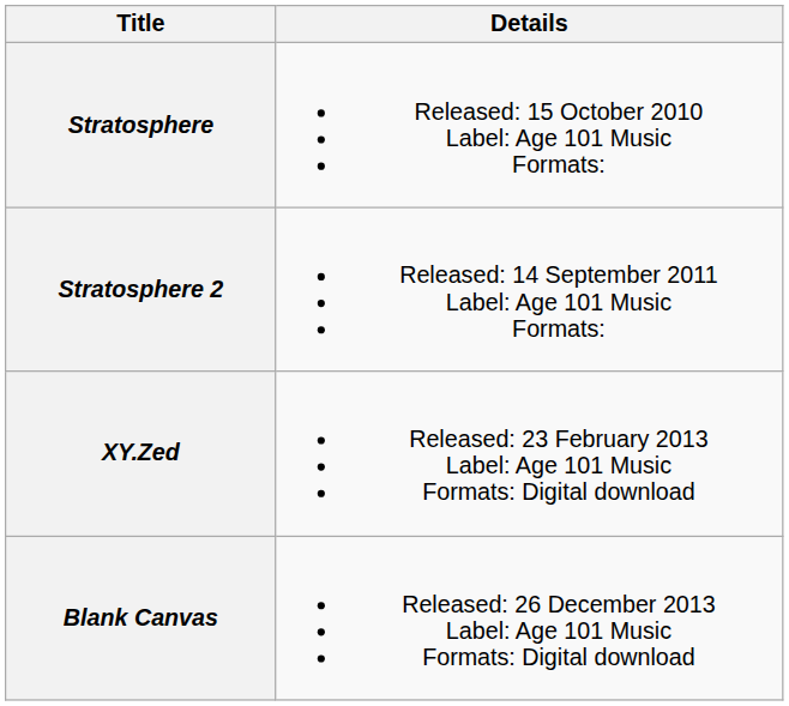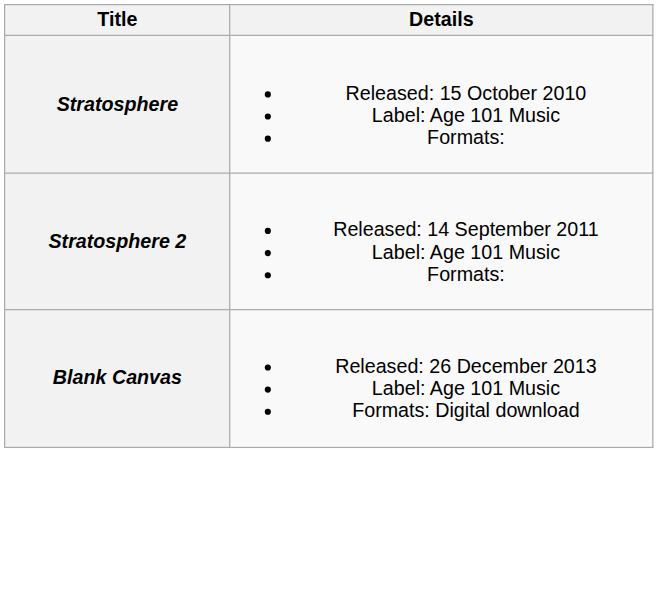- row: XY.Zed | Released: 23 February 2013 Label: Age 101 Music Formats: Digital download
